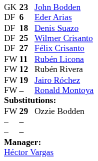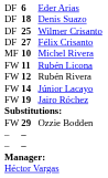- row: GK | 23 | John Bodden
+ row: MF | 10 | Michel Rivera
+ row: FW | 14 | Júnior Lacayo
- row: FW | – | Ronald Montoya
